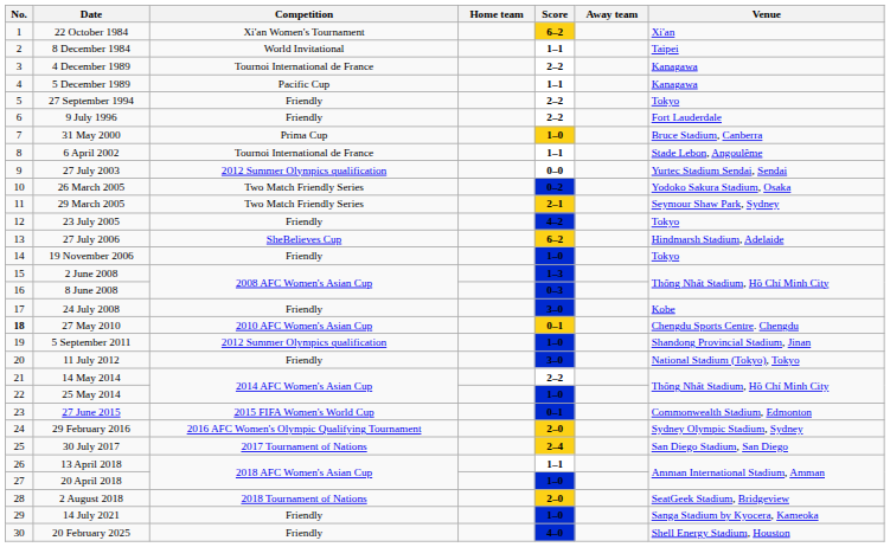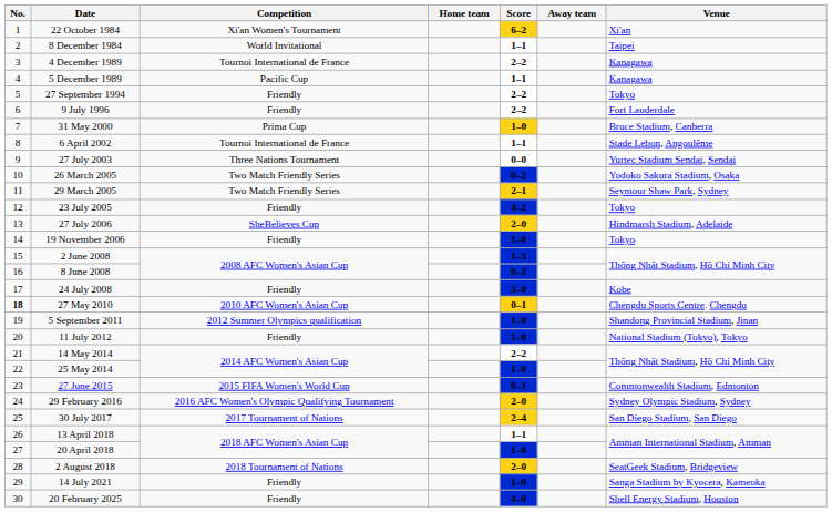27 July 2003 | Competition: 2012 Summer Olympics qualification -> Three Nations Tournament
27 July 2006 | Score: 6–2 -> 2–0
11 July 2012 | Score: 3–0 -> 1–0
